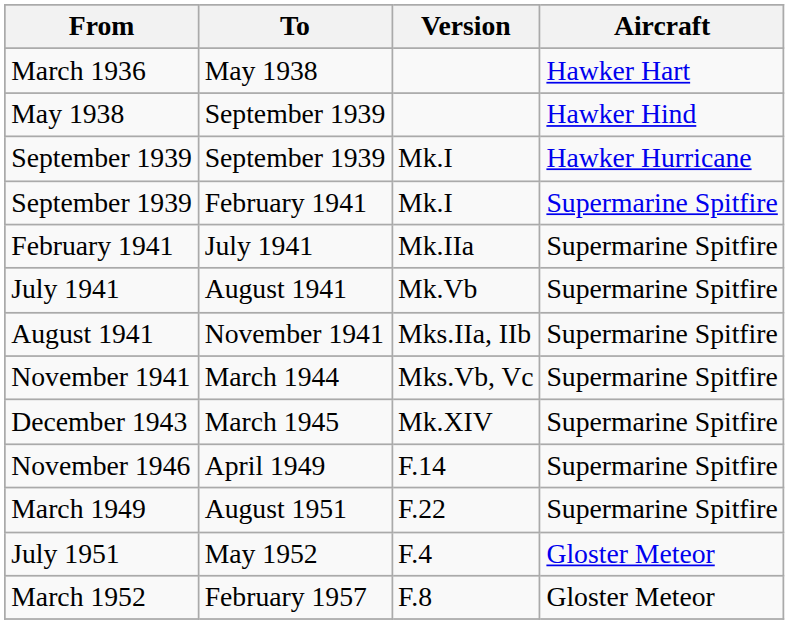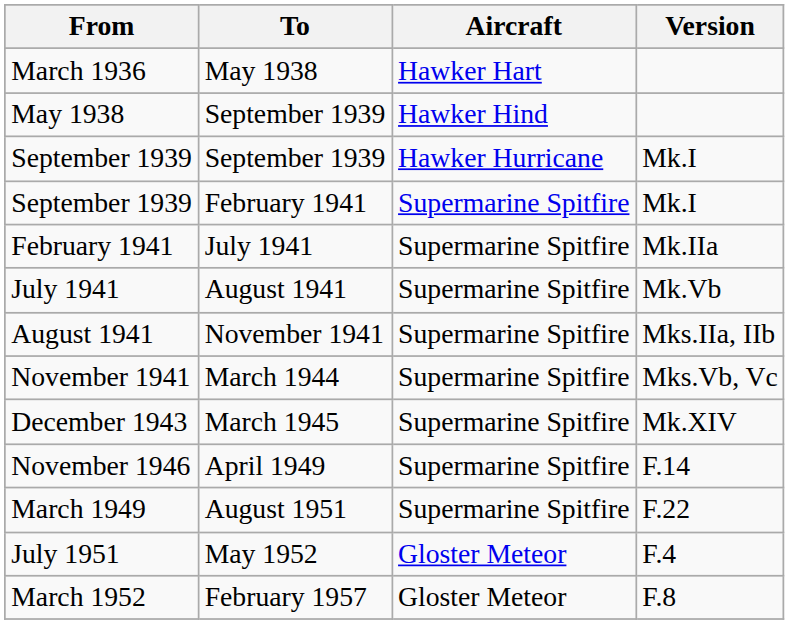columns swapped: Aircraft <-> Version
